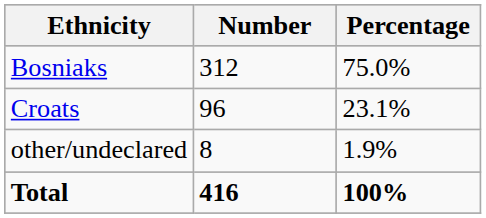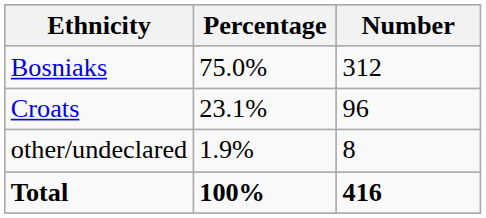columns swapped: Number <-> Percentage
